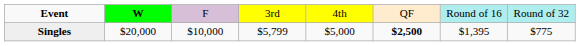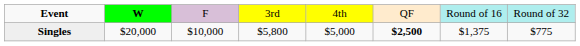Singles | column 4: $5,799 -> $5,800
Singles | column 7: $1,395 -> $1,375
